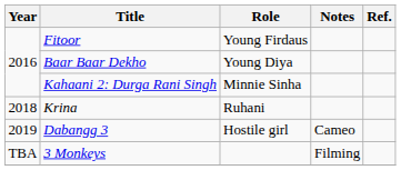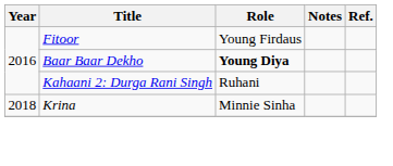Baar Baar Dekho | Role: normal -> bold
Kahaani 2: Durga Rani Singh | Role: Minnie Sinha -> Ruhani
Krina | Role: Ruhani -> Minnie Sinha
- row: 2019 | Dabangg 3 | Hostile girl | Cameo
- row: TBA | 3 Monkeys | Filming
